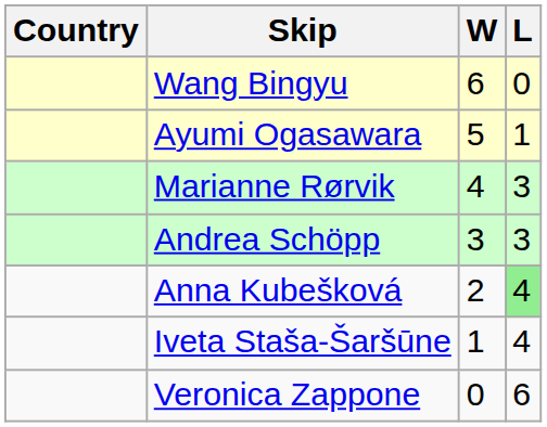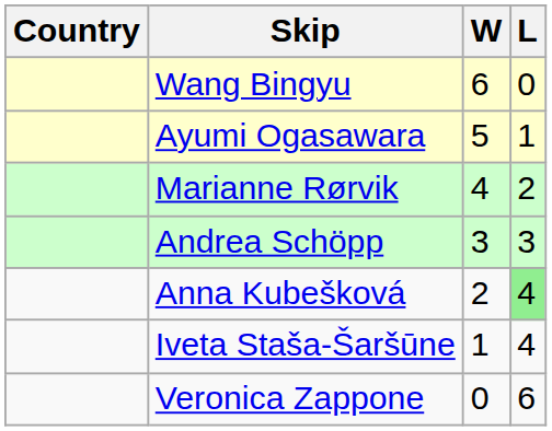Marianne Rørvik | L: 3 -> 2
